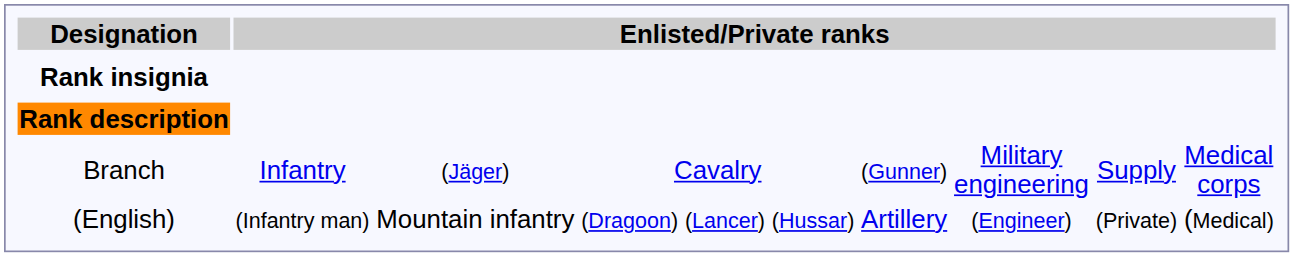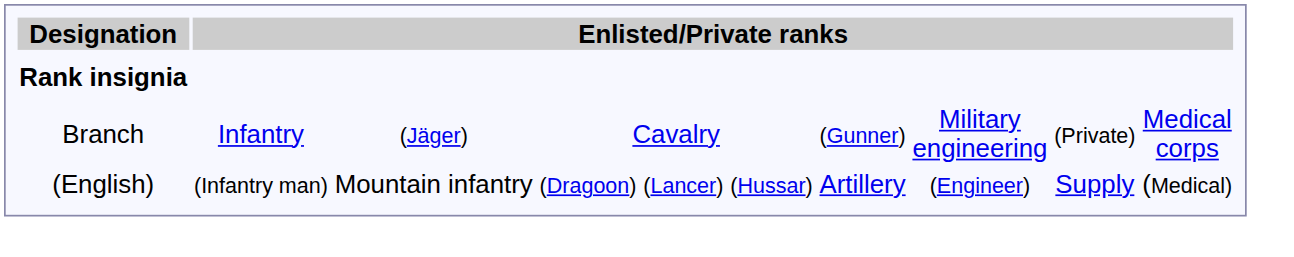- row: Rank description
Branch | column 9: Supply -> (Private)
(English) | column 9: (Private) -> Supply
